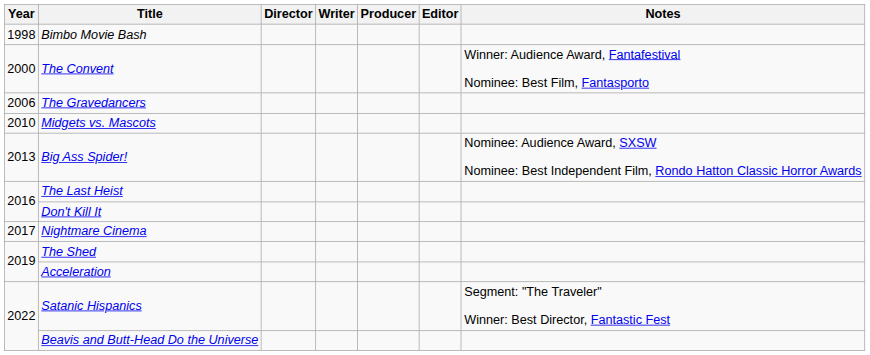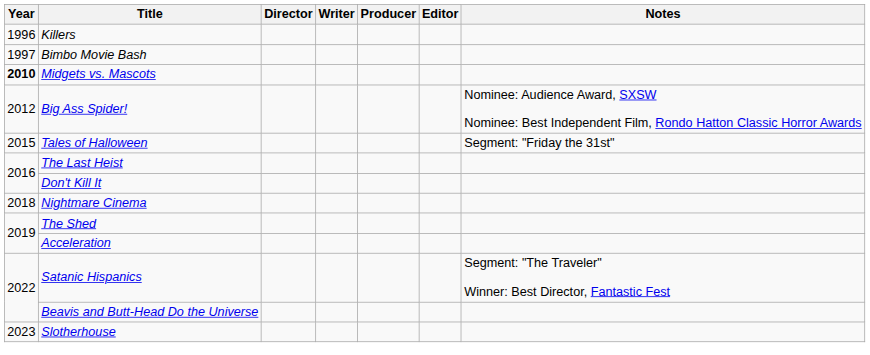+ row: 1996 | Killers
Bimbo Movie Bash | Year: 1998 -> 1997
- row: 2000 | The Convent | Winner: Audience Award, Fantafestival Nominee: Best Film, Fantasporto
- row: 2006 | The Gravedancers
Midgets vs. Mascots | Year: normal -> bold
Big Ass Spider! | Year: 2013 -> 2012
+ row: 2015 | Tales of Halloween | Segment: "Friday the 31st"
Nightmare Cinema | Year: 2017 -> 2018
+ row: 2023 | Slotherhouse
